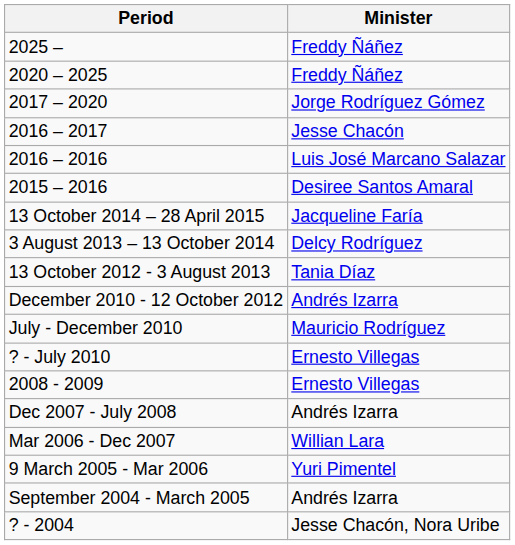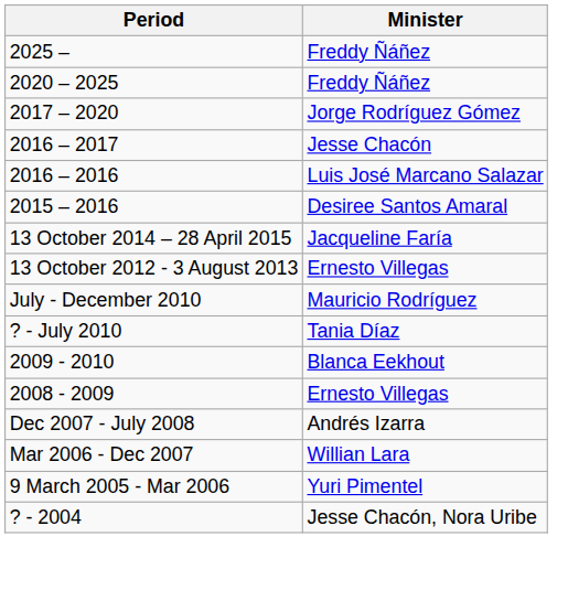- row: 3 August 2013 – 13 October 2014 | Delcy Rodríguez
13 October 2012 - 3 August 2013 | Minister: Tania Díaz -> Ernesto Villegas
- row: December 2010 - 12 October 2012 | Andrés Izarra
? - July 2010 | Minister: Ernesto Villegas -> Tania Díaz
+ row: 2009 - 2010 | Blanca Eekhout
- row: September 2004 - March 2005 | Andrés Izarra
